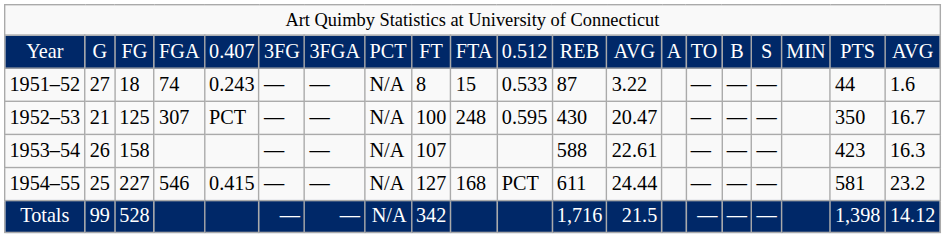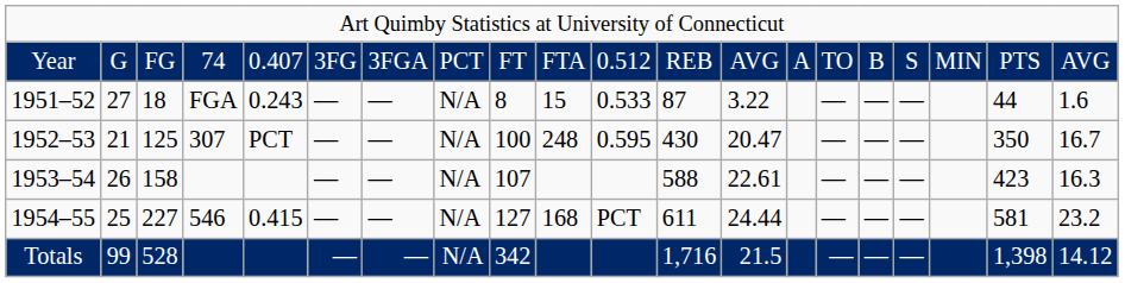Year | column 4: FGA -> 74
1951–52 | column 4: 74 -> FGA
